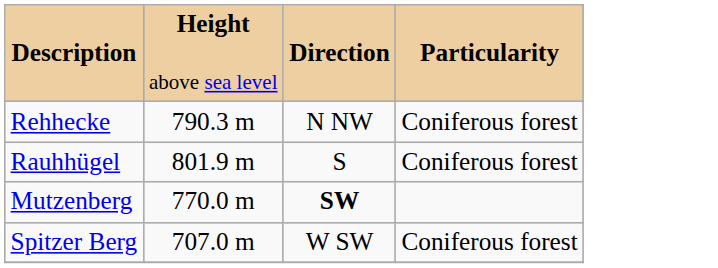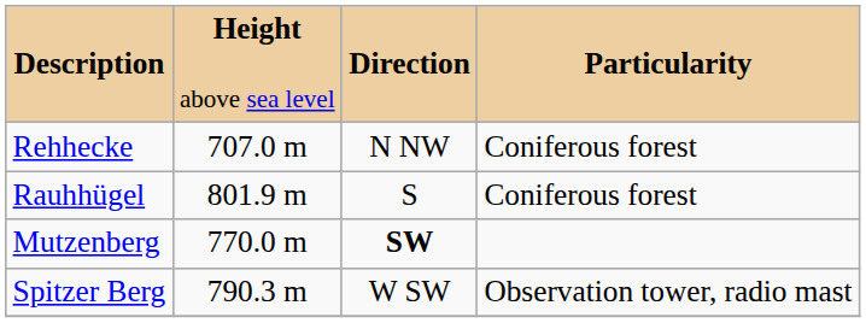Rehhecke | column 2: 790.3 m -> 707.0 m
Spitzer Berg | column 2: 707.0 m -> 790.3 m
Spitzer Berg | column 4: Coniferous forest -> Observation tower, radio mast
